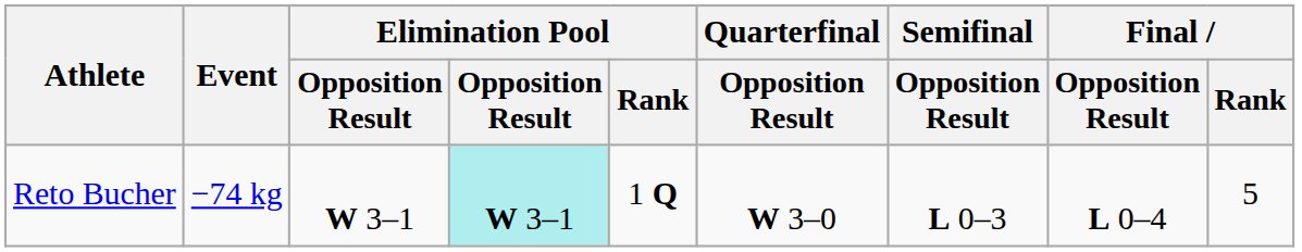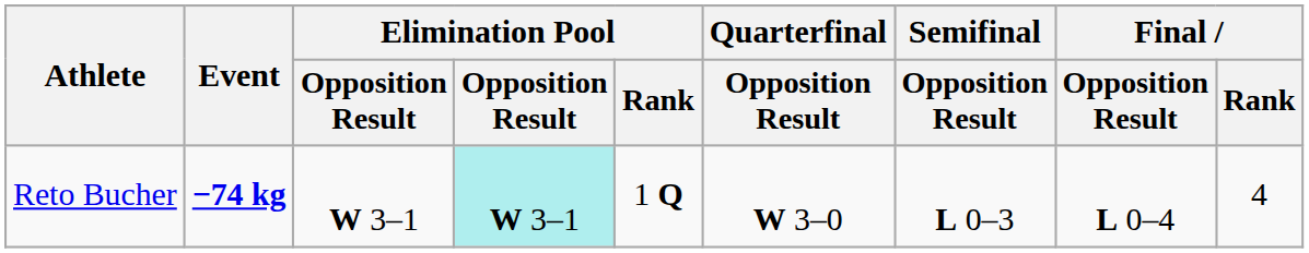Reto Bucher | Event: normal -> bold
Reto Bucher | Final / Rank: 5 -> 4
